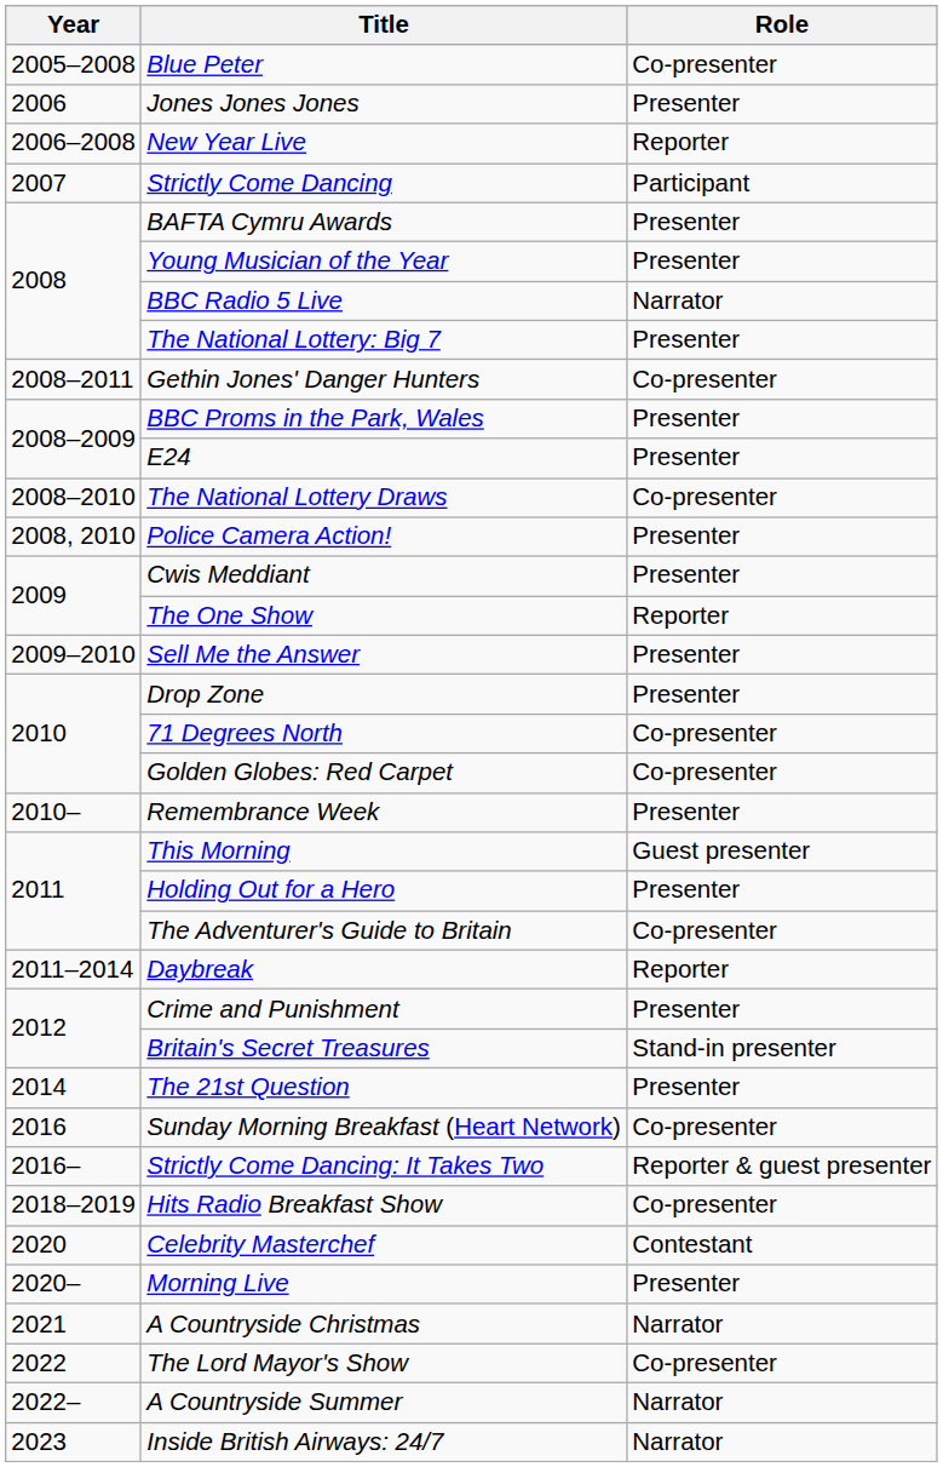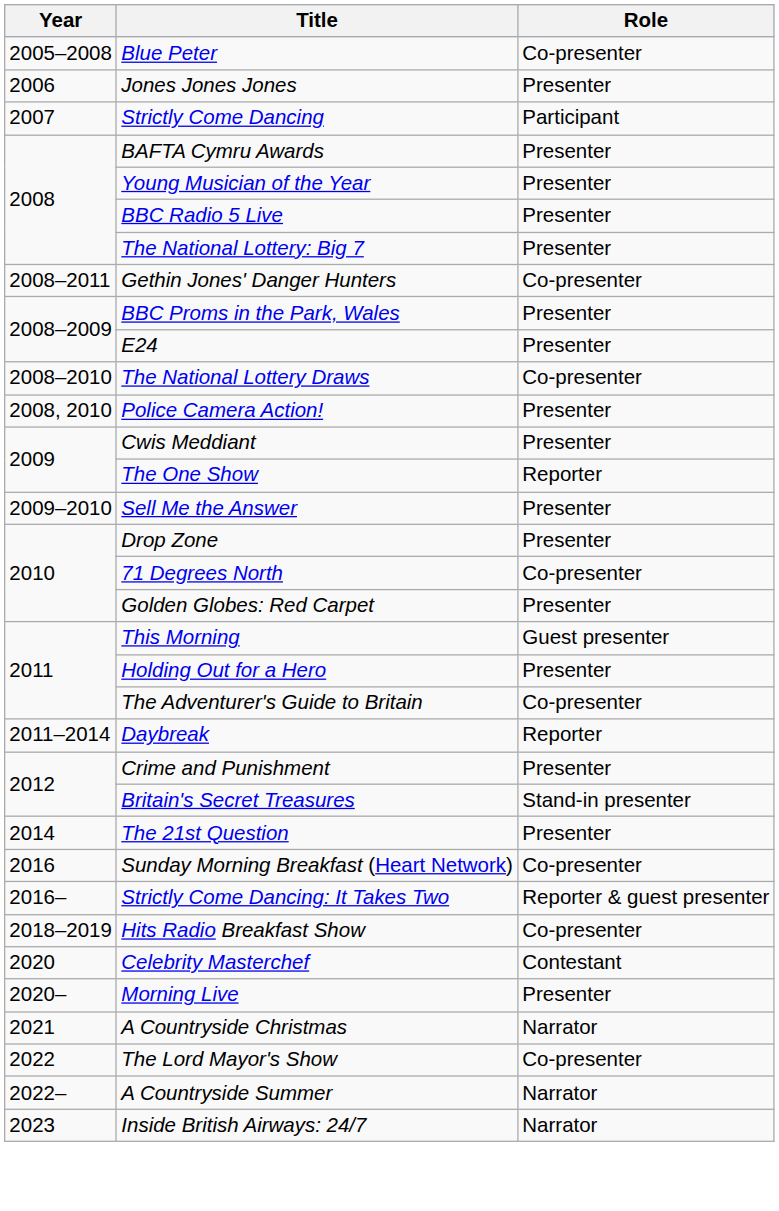- row: 2006–2008 | New Year Live | Reporter
BBC Radio 5 Live | Role: Narrator -> Presenter
Golden Globes: Red Carpet | Role: Co-presenter -> Presenter
- row: 2010– | Remembrance Week | Presenter
